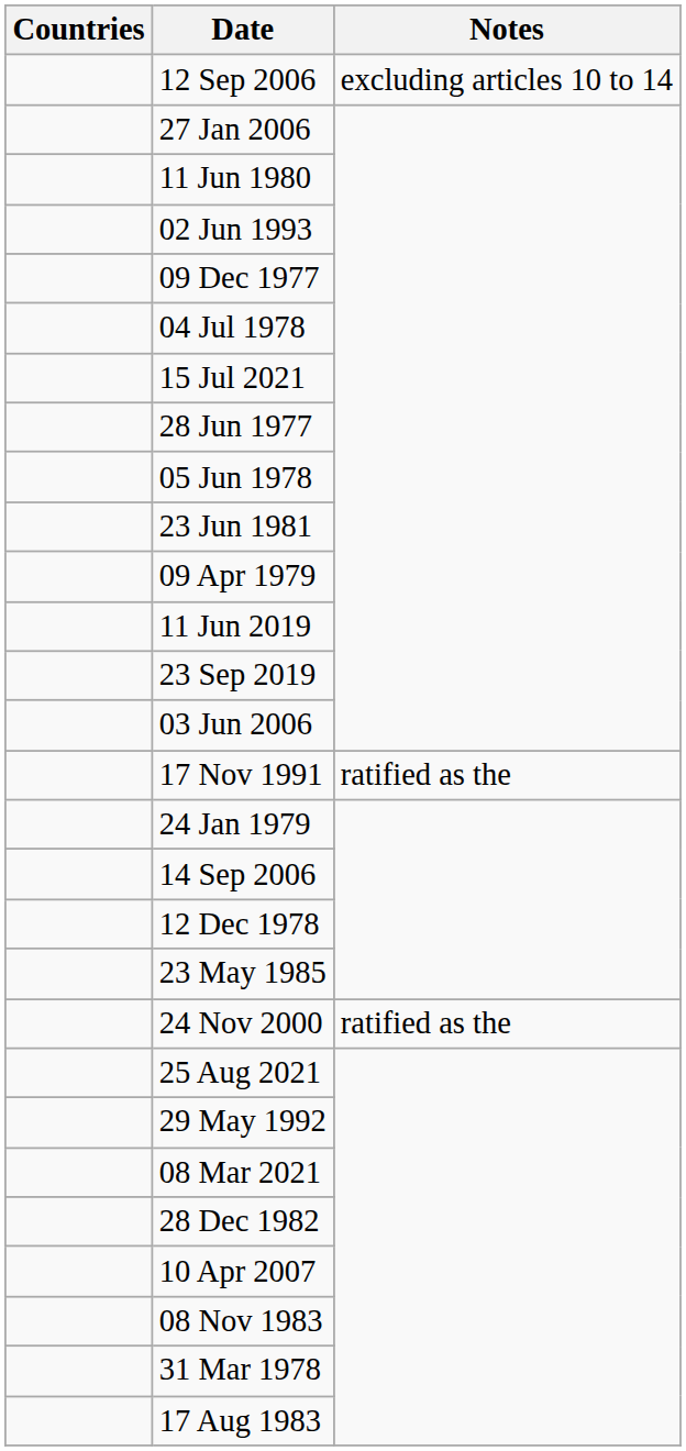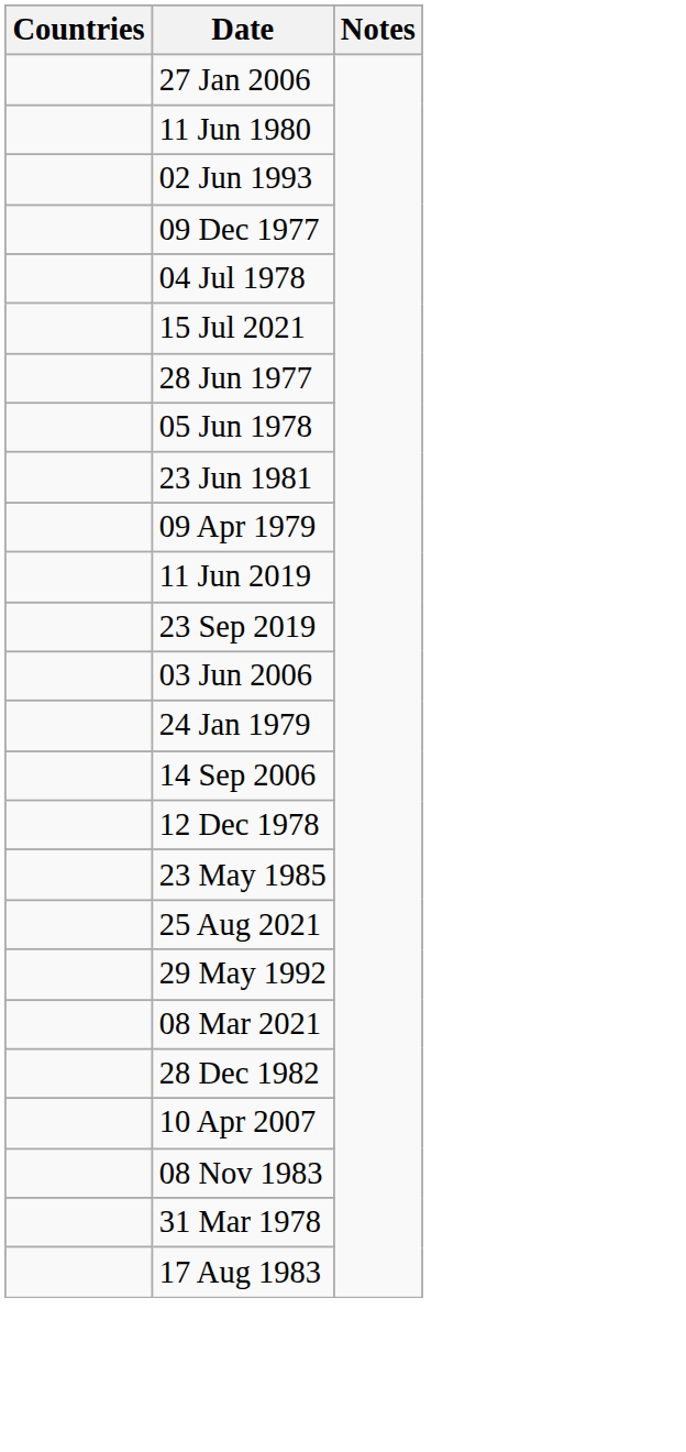- row: 12 Sep 2006 | excluding articles 10 to 14
- row: 17 Nov 1991 | ratified as the
- row: 24 Nov 2000 | ratified as the
